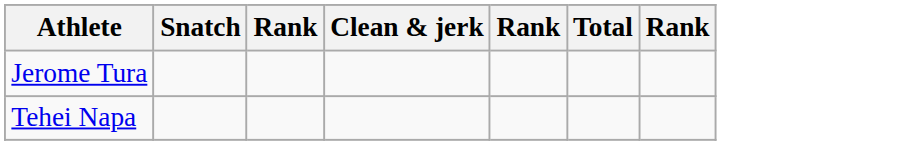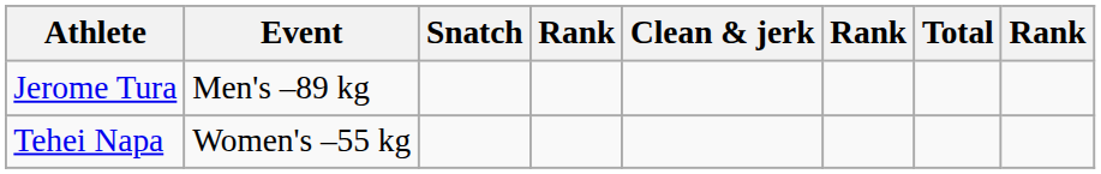+ column: Event | Men's –89 kg | Women's –55 kg
